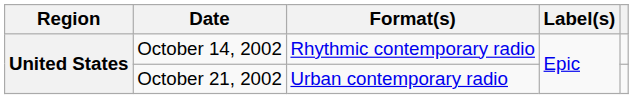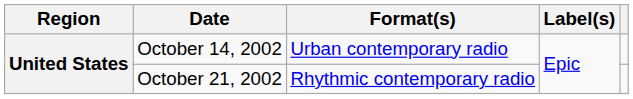October 14, 2002 | Format(s): Rhythmic contemporary radio -> Urban contemporary radio
October 21, 2002 | Format(s): Urban contemporary radio -> Rhythmic contemporary radio
